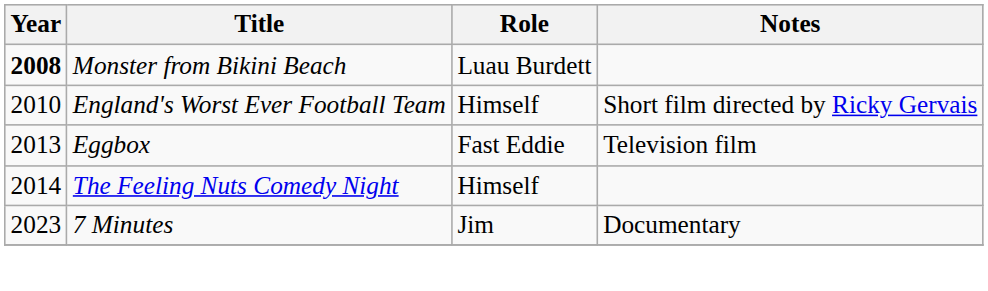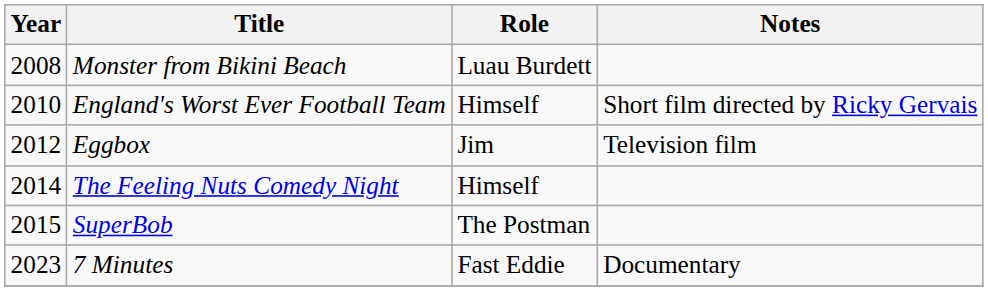Monster from Bikini Beach | Year: bold -> normal
Eggbox | Year: 2013 -> 2012
Eggbox | Role: Fast Eddie -> Jim
+ row: 2015 | SuperBob | The Postman
7 Minutes | Role: Jim -> Fast Eddie
